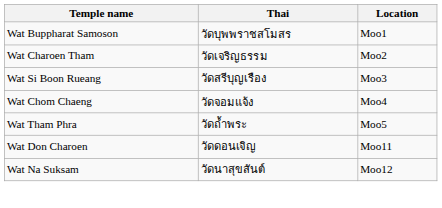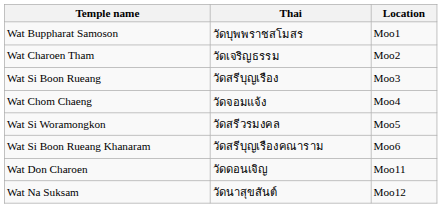+ row: Wat Si Woramongkon | วัดสรีวรมงคล | Moo5
- row: Wat Tham Phra | วัดถ้ำพระ | Moo5
+ row: Wat Si Boon Rueang Khanaram | วัดสรีบุญเรืองคณาราม | Moo6
